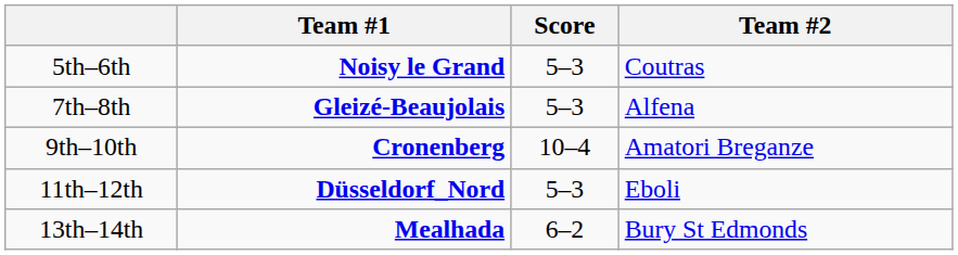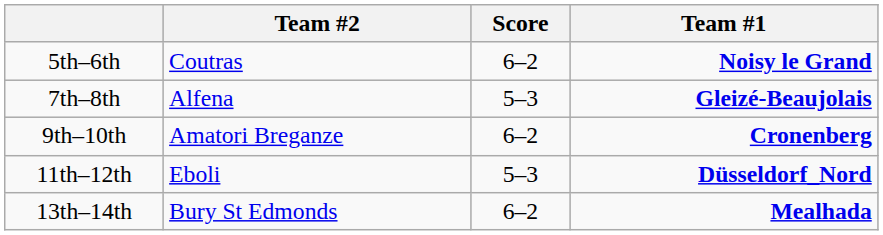columns swapped: Team #1 <-> Team #2
5th–6th | Score: 5–3 -> 6–2
9th–10th | Score: 10–4 -> 6–2
